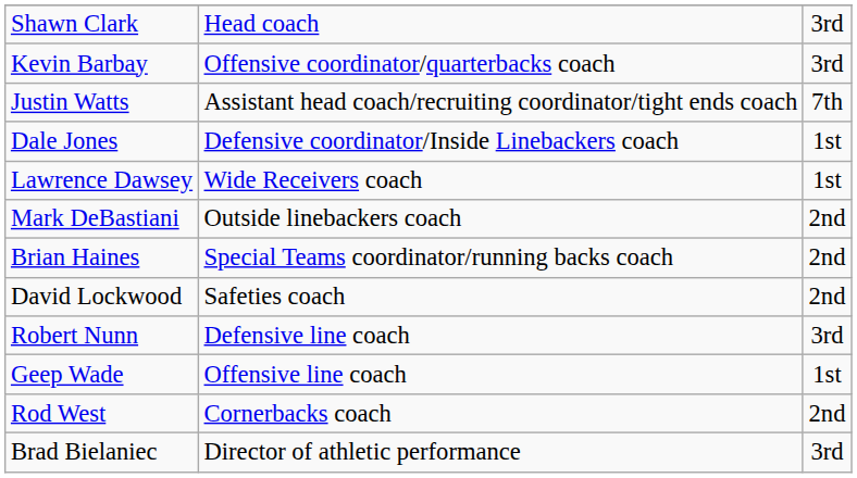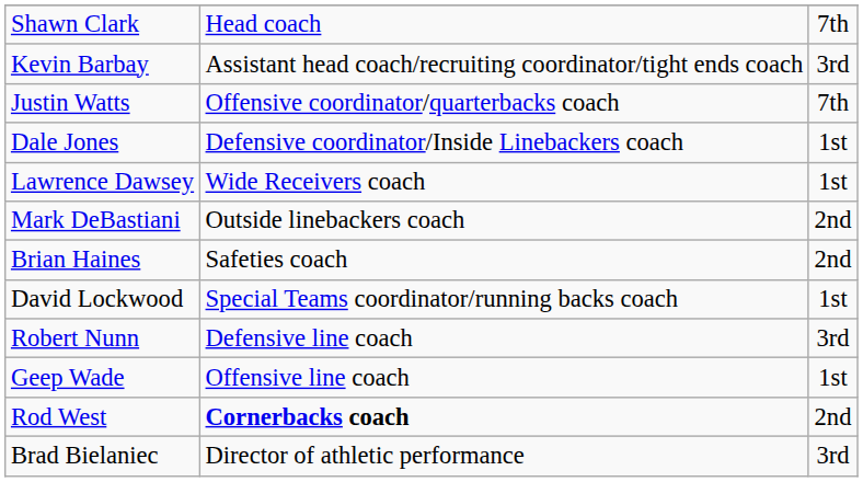Shawn Clark | column 3: 3rd -> 7th
Kevin Barbay | column 2: Offensive coordinator/quarterbacks coach -> Assistant head coach/recruiting coordinator/tight ends coach
Justin Watts | column 2: Assistant head coach/recruiting coordinator/tight ends coach -> Offensive coordinator/quarterbacks coach
Brian Haines | column 2: Special Teams coordinator/running backs coach -> Safeties coach
David Lockwood | column 2: Safeties coach -> Special Teams coordinator/running backs coach
David Lockwood | column 3: 2nd -> 1st
Rod West | column 2: normal -> bold
